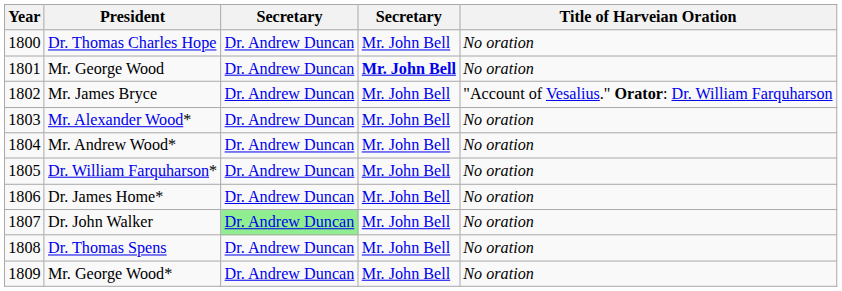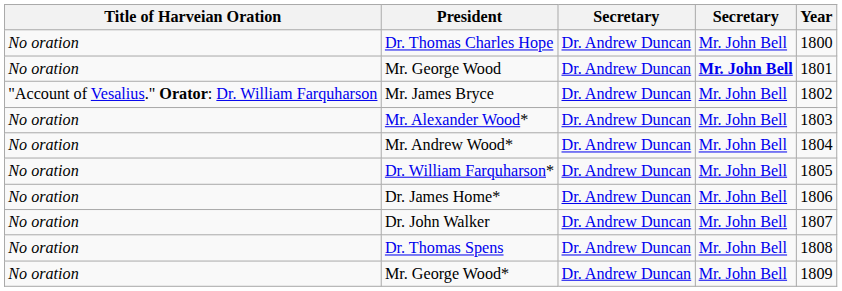columns swapped: Year <-> Title of Harveian Oration
Dr. John Walker | column 3: lightgreen background -> no background
